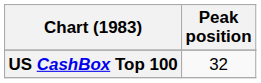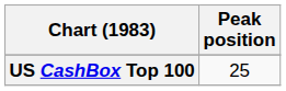US CashBox Top 100 | Peak position: 32 -> 25
